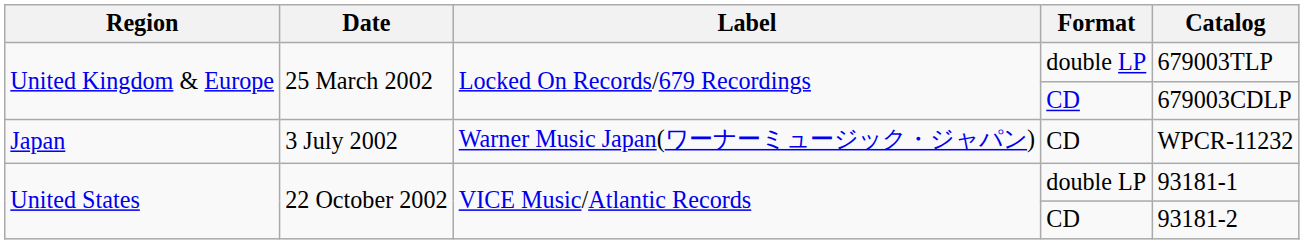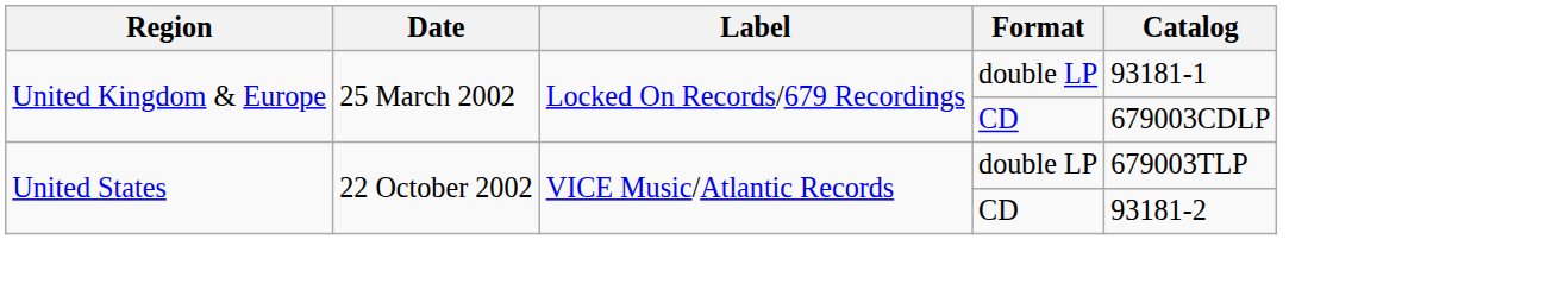United Kingdom & Europe / double LP | Catalog: 679003TLP -> 93181-1
- row: Japan | 3 July 2002 | Warner Music Japan(ワーナーミュージック・ジャパン) | CD | WPCR-11232
United States / double LP | Catalog: 93181-1 -> 679003TLP
